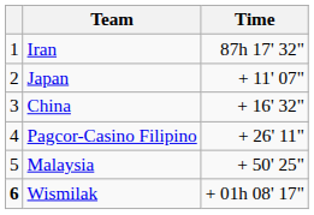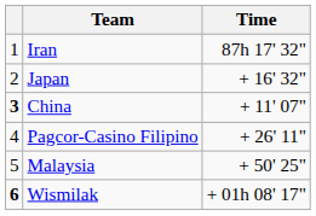Japan | Time: + 11' 07" -> + 16' 32"
China | column 1: normal -> bold
China | Time: + 16' 32" -> + 11' 07"
